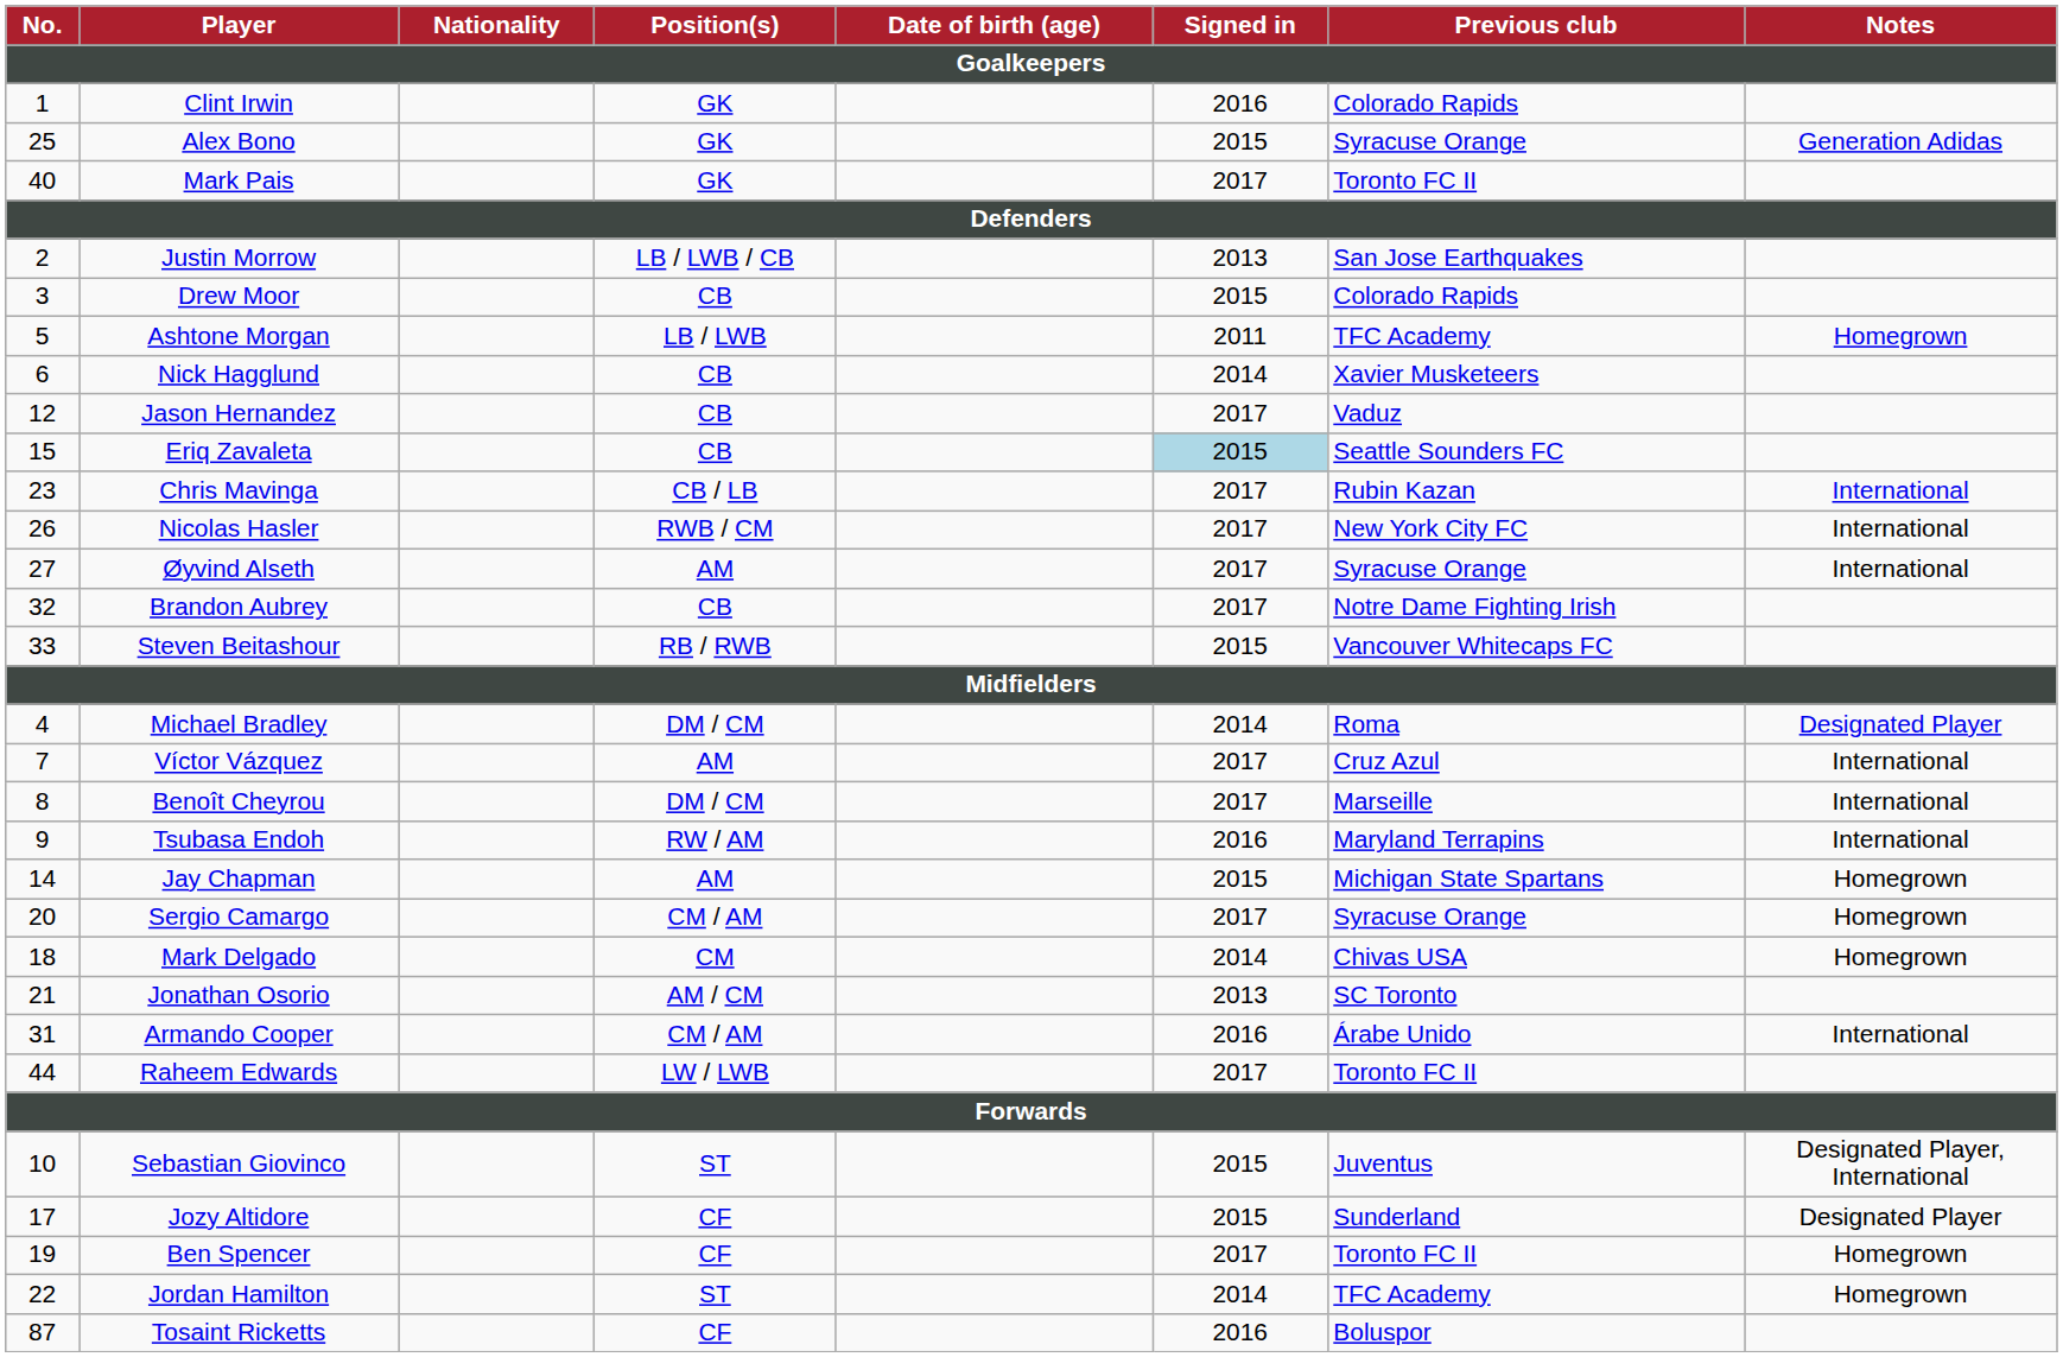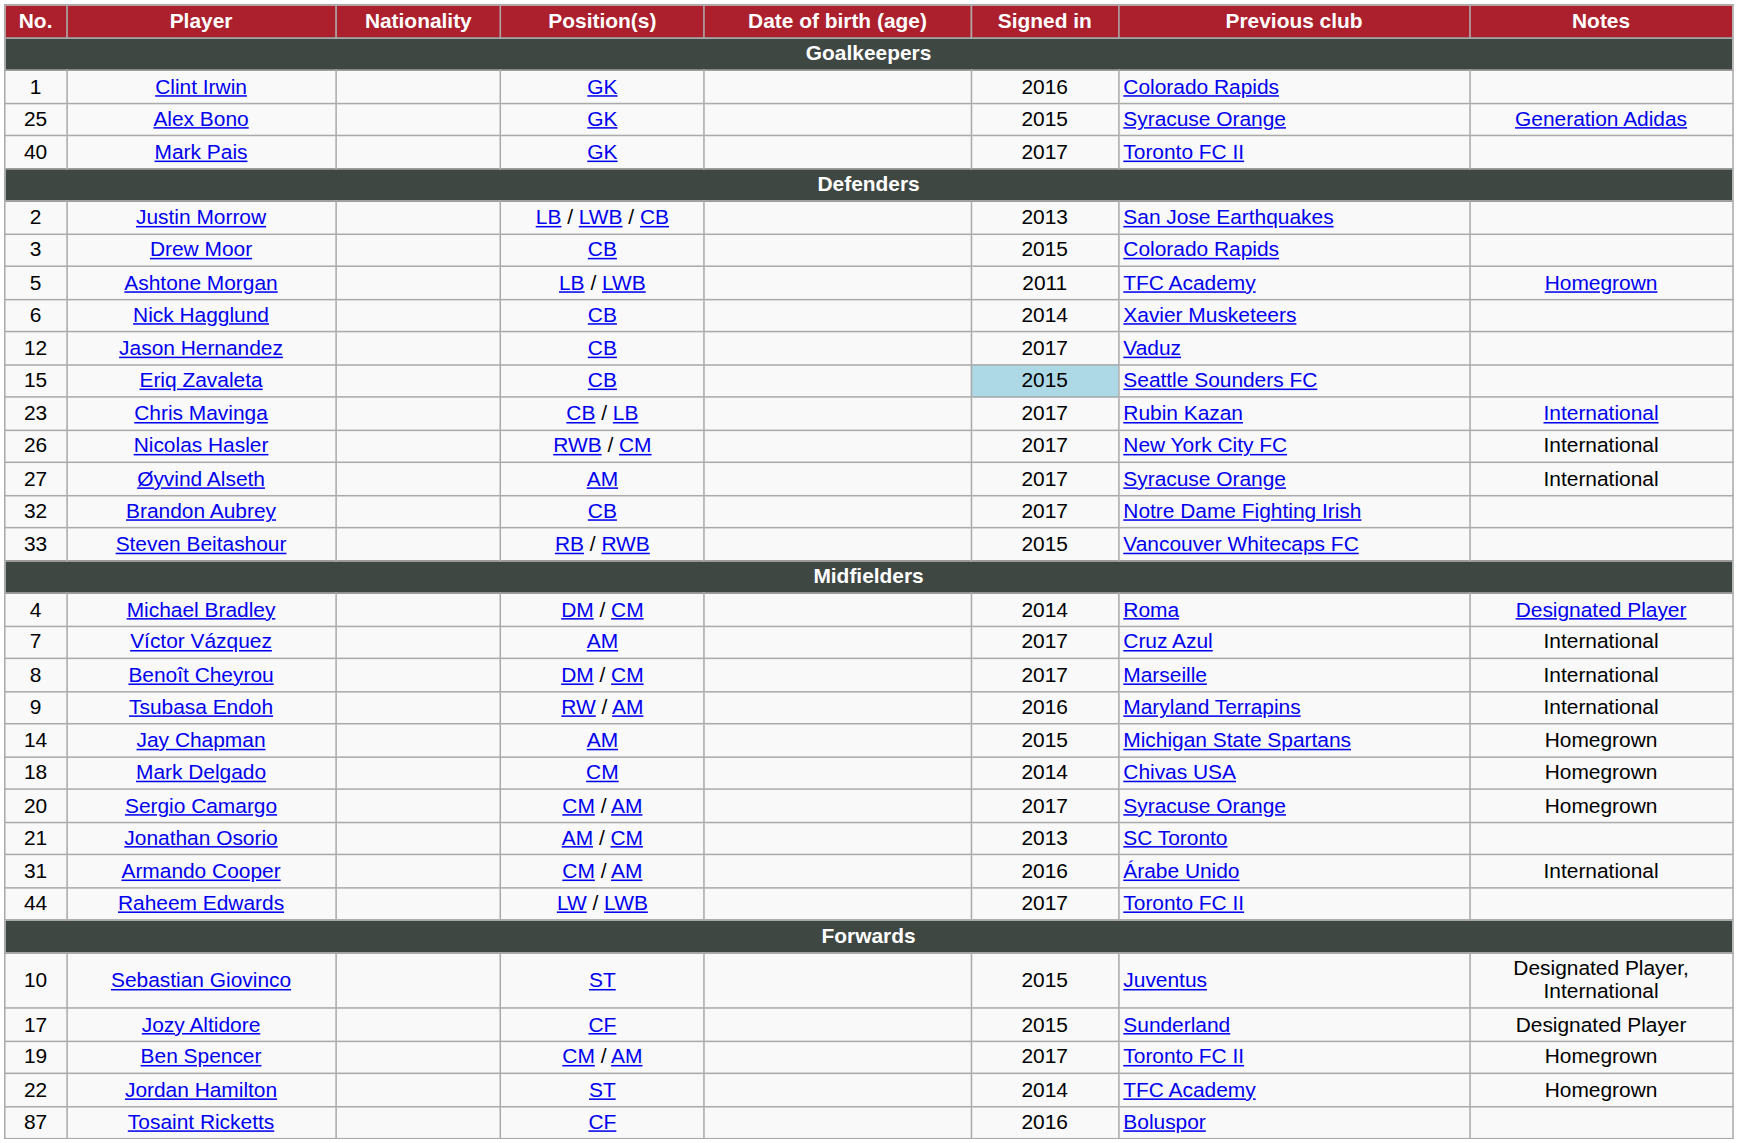rows swapped: Mark Delgado <-> Sergio Camargo
Ben Spencer | Position(s): CF -> CM / AM
